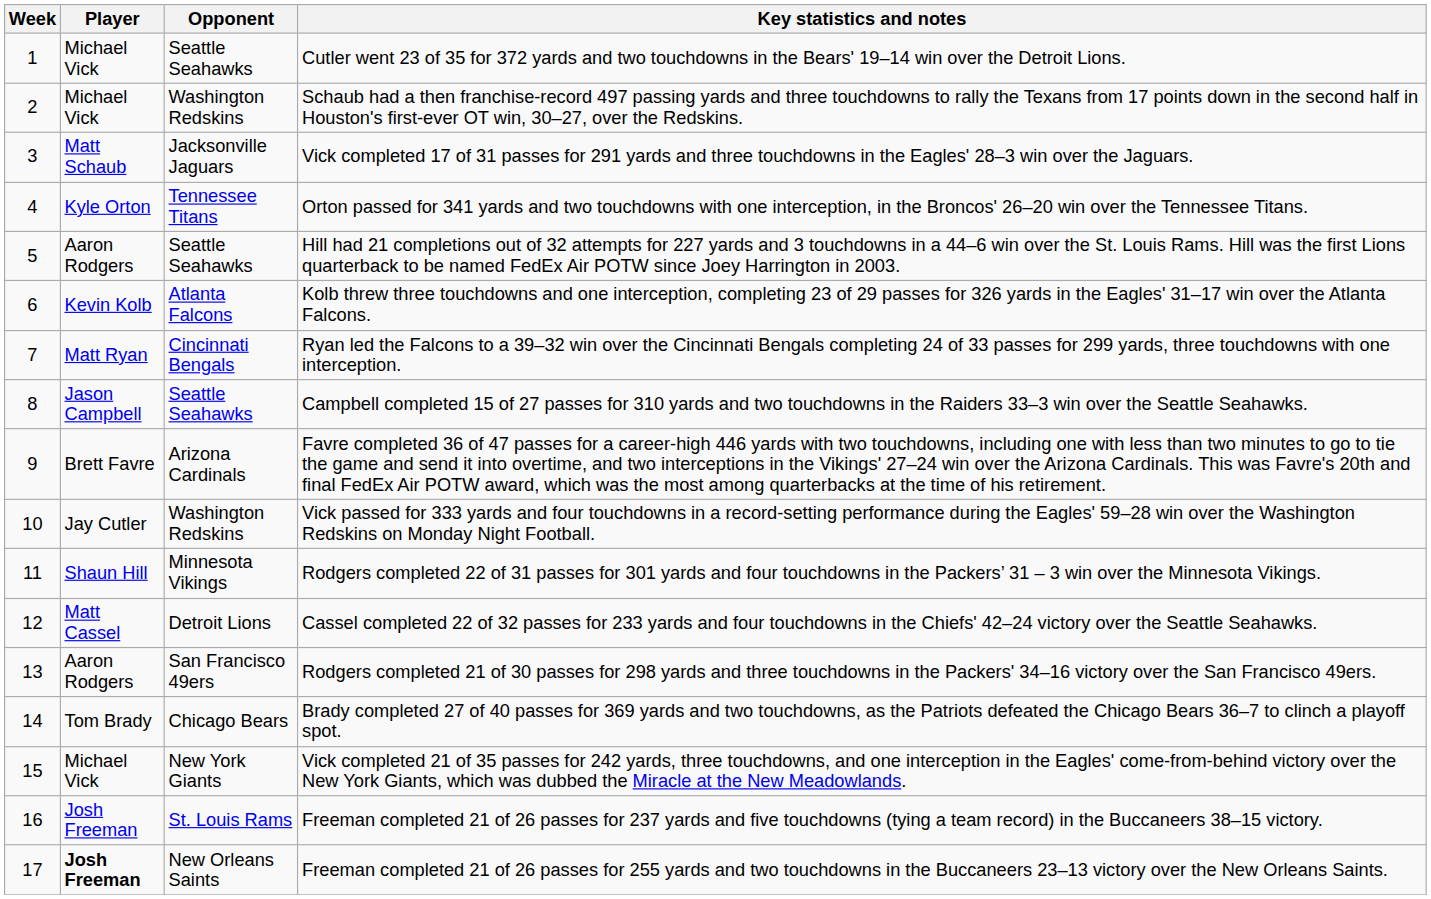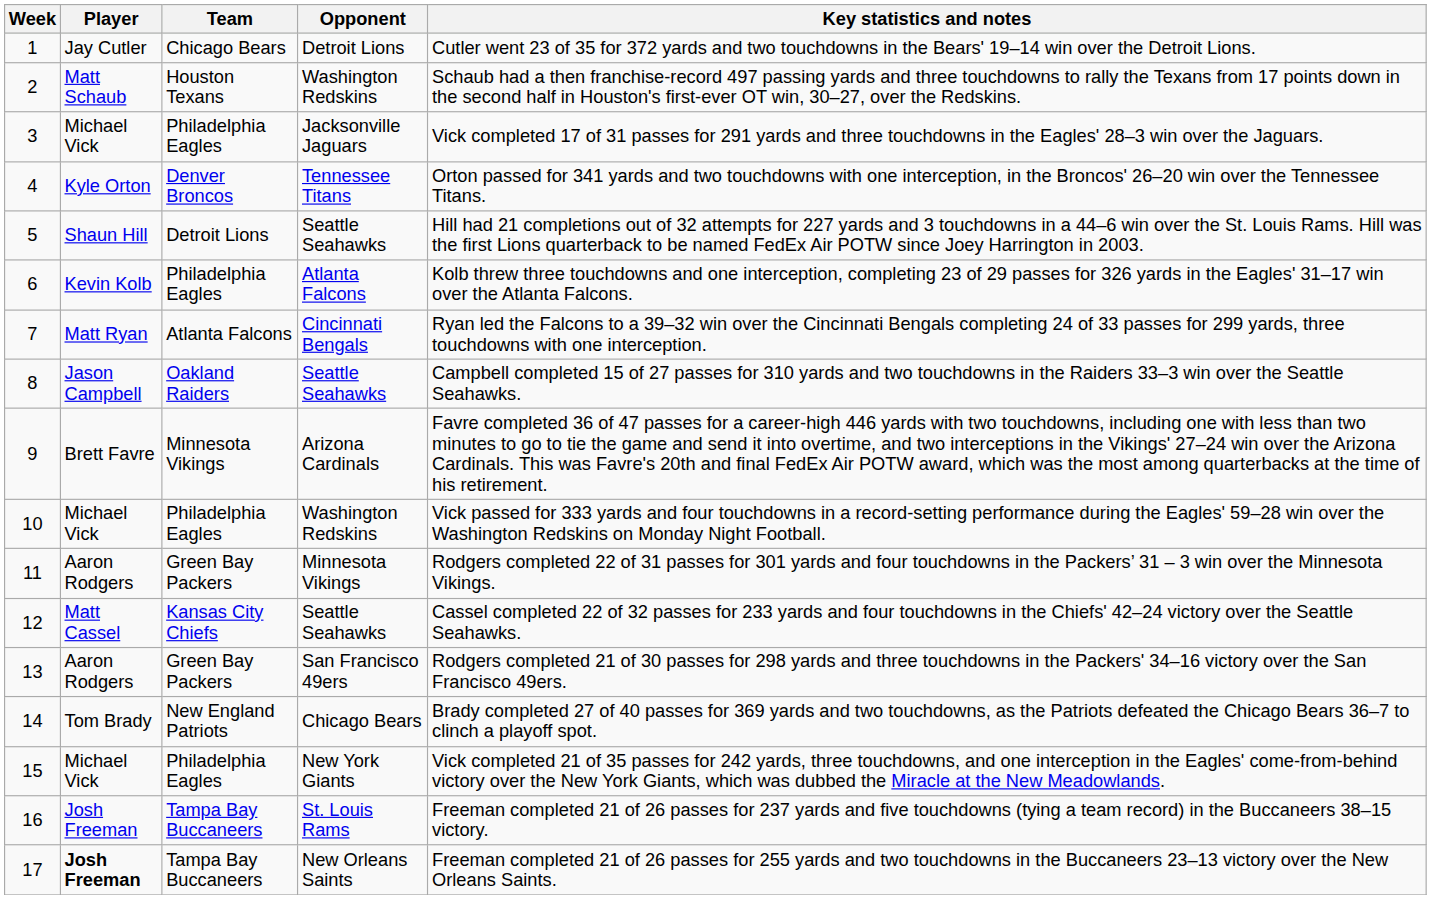+ column: Team | Chicago Bears | Houston Texans | Philadelphia Eagles | Denver Broncos | Detroit Lions | Philadelphia Eagles | Atlanta Falcons | Oakland Raiders | Minnesota Vikings | Philadelphia Eagles | Green Bay Packers | Kansas City Chiefs | Green Bay Packers | New England Patriots | Philadelphia Eagles | Tampa Bay Buccaneers | Tampa Bay Buccaneers
1 | Player: Michael Vick -> Jay Cutler
1 | Opponent: Seattle Seahawks -> Detroit Lions
2 | Player: Michael Vick -> Matt Schaub
3 | Player: Matt Schaub -> Michael Vick
5 | Player: Aaron Rodgers -> Shaun Hill
10 | Player: Jay Cutler -> Michael Vick
11 | Player: Shaun Hill -> Aaron Rodgers
12 | Opponent: Detroit Lions -> Seattle Seahawks
